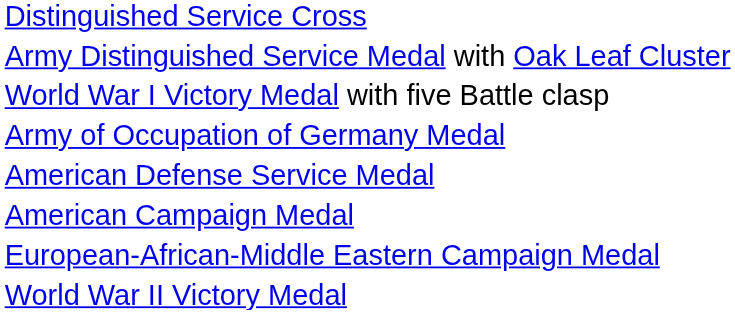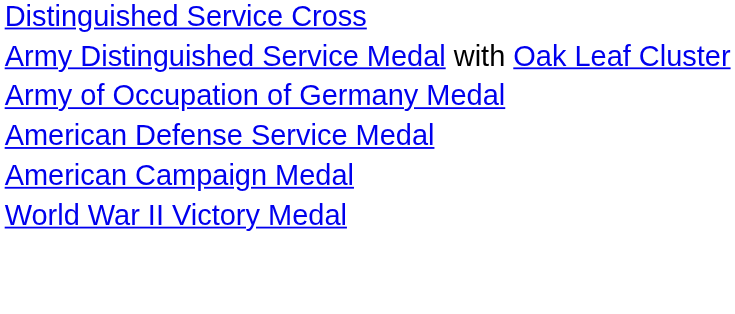- row: World War I Victory Medal with five Battle clasp
- row: European-African-Middle Eastern Campaign Medal
